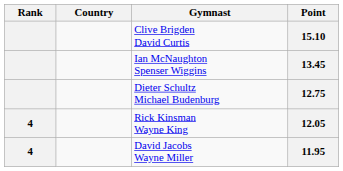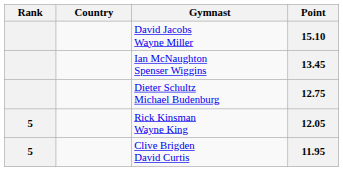15.10 | Gymnast: Clive Brigden David Curtis -> David Jacobs Wayne Miller
12.05 | Rank: 4 -> 5
11.95 | Rank: 4 -> 5
11.95 | Gymnast: David Jacobs Wayne Miller -> Clive Brigden David Curtis
